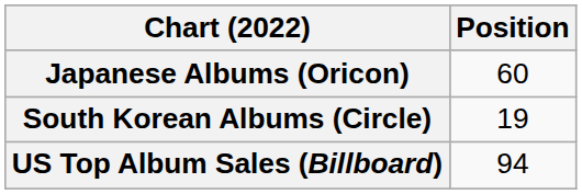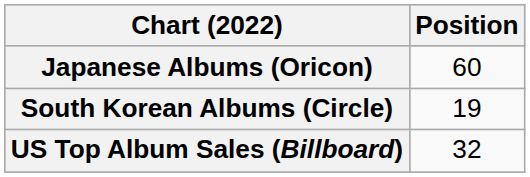US Top Album Sales (Billboard) | Position: 94 -> 32
